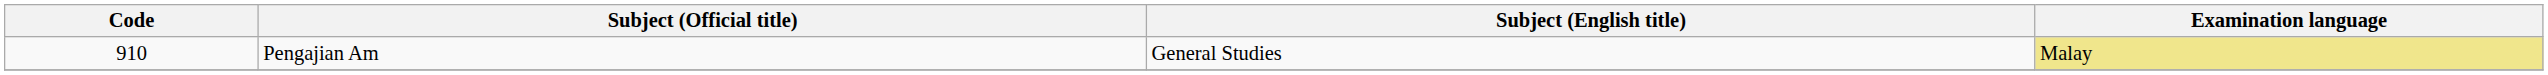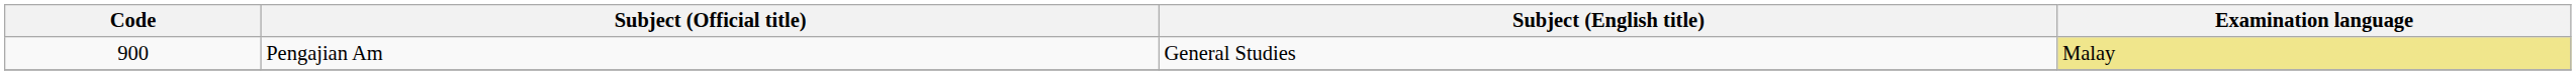Pengajian Am | Code: 910 -> 900
